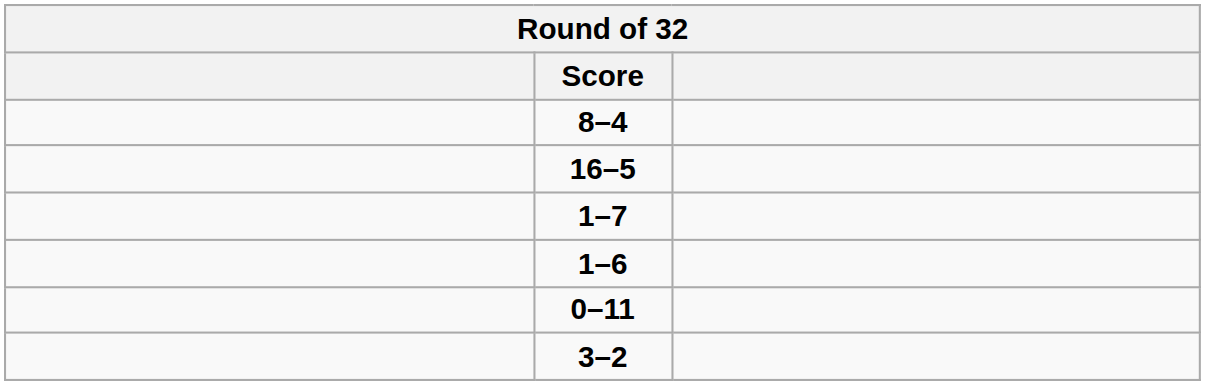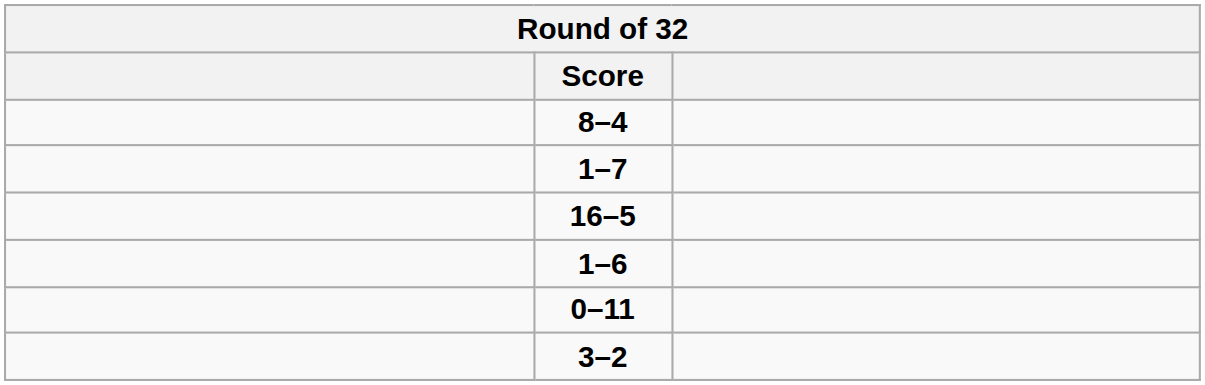rows swapped: 1–7 <-> 16–5
